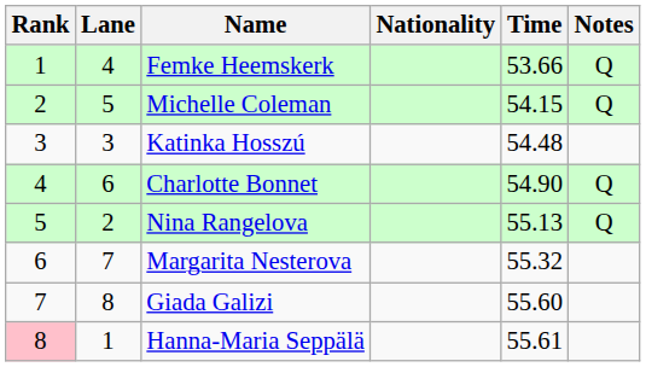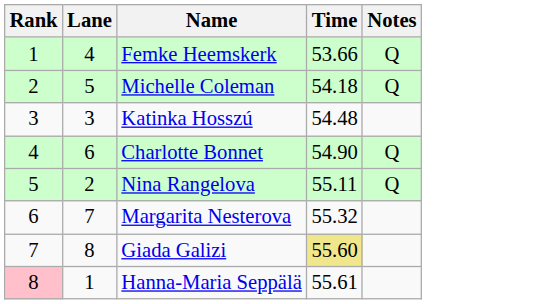- column: Nationality
Michelle Coleman | Time: 54.15 -> 54.18
Nina Rangelova | Time: 55.13 -> 55.11
Giada Galizi | Time: no background -> khaki background
